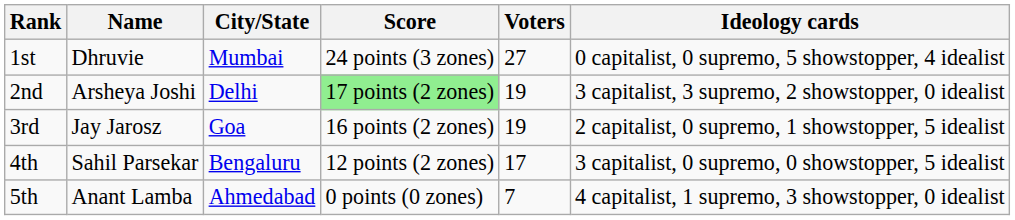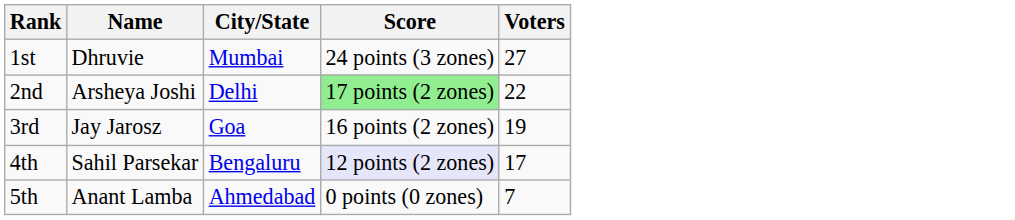- column: Ideology cards | 0 capitalist, 0 supremo, 5 showstopper, 4 idealist | 3 capitalist, 3 supremo, 2 showstopper, 0 idealist | 2 capitalist, 0 supremo, 1 showstopper, 5 idealist | 3 capitalist, 0 supremo, 0 showstopper, 5 idealist | 4 capitalist, 1 supremo, 3 showstopper, 0 idealist
2nd | Voters: 19 -> 22
4th | Score: no background -> lavender background
